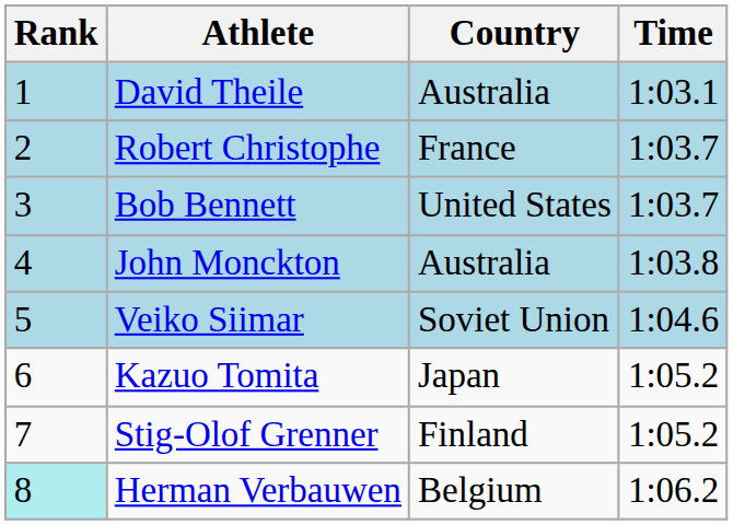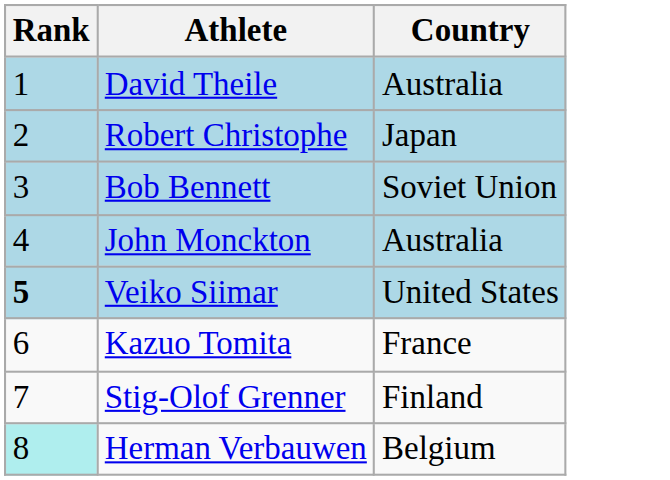- column: Time | 1:03.1 | 1:03.7 | 1:03.7 | 1:03.8 | 1:04.6 | 1:05.2 | 1:05.2 | 1:06.2
Robert Christophe | Country: France -> Japan
Bob Bennett | Country: United States -> Soviet Union
Veiko Siimar | Rank: normal -> bold
Veiko Siimar | Country: Soviet Union -> United States
Kazuo Tomita | Country: Japan -> France
